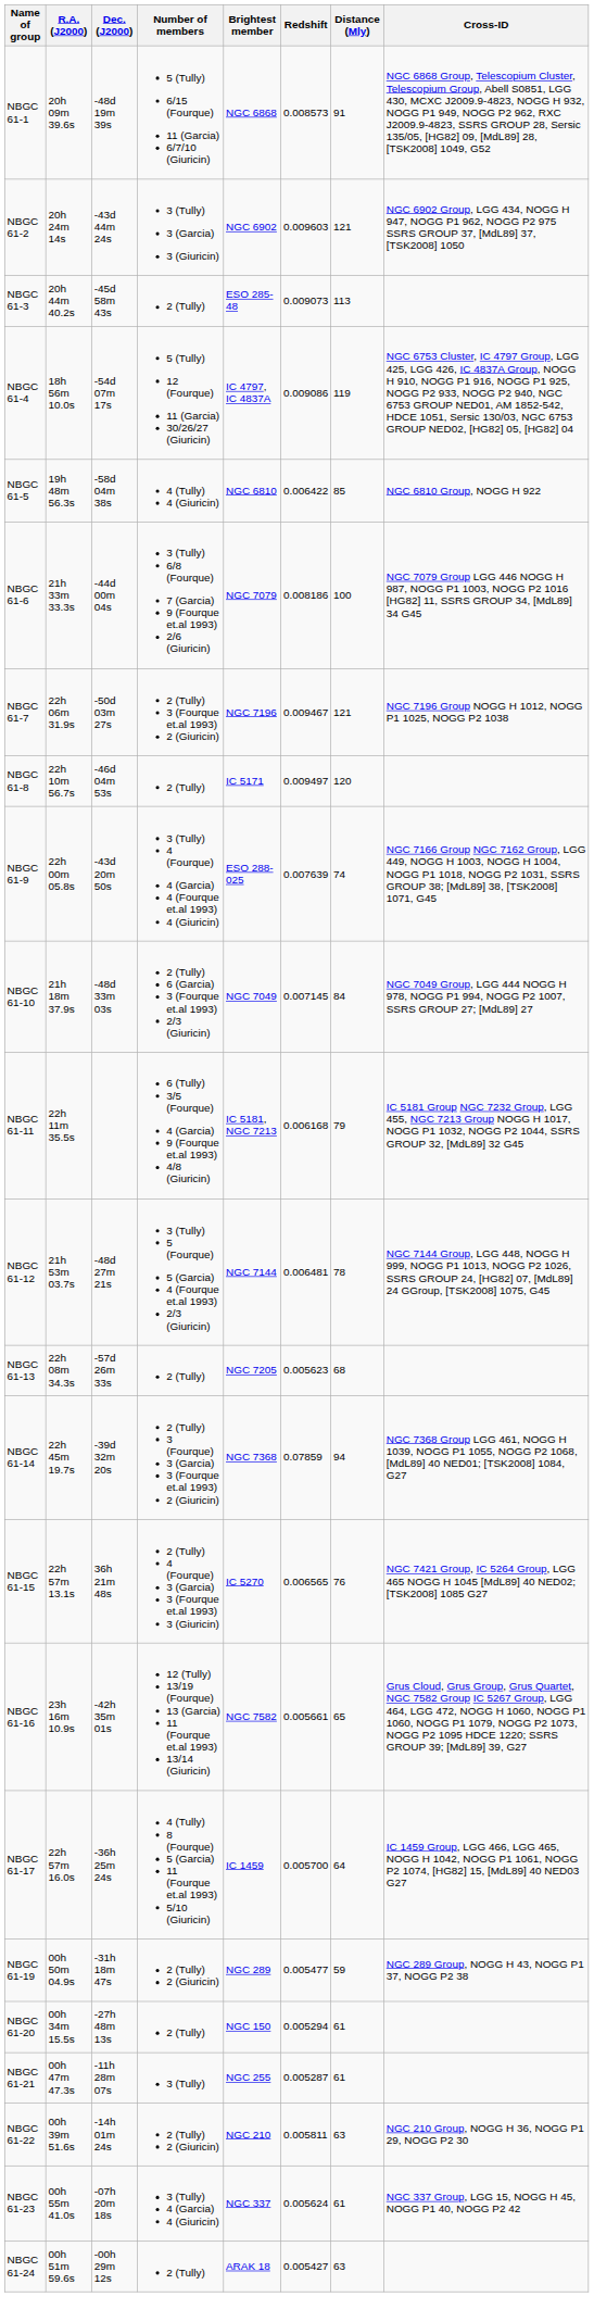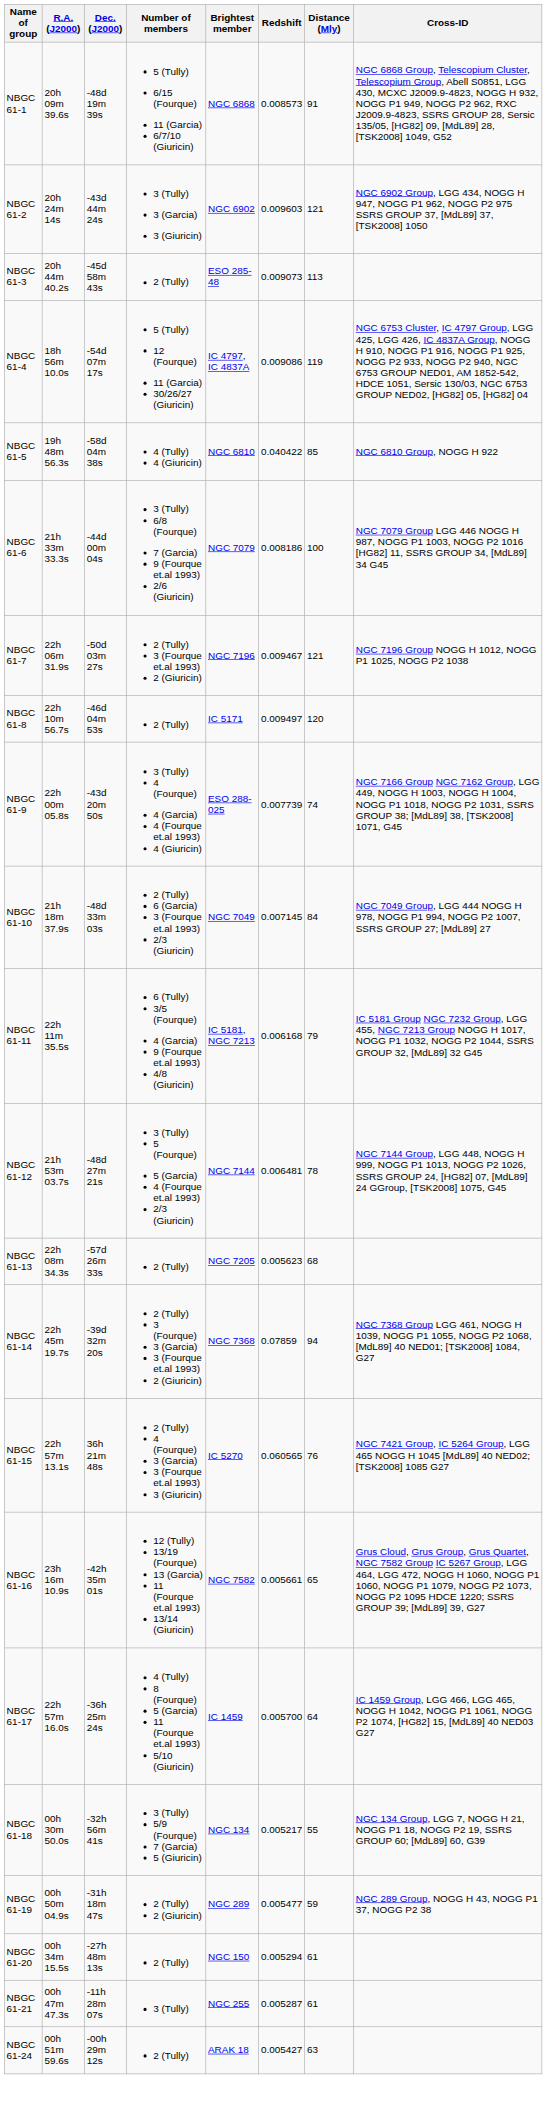NBGC 61-5 | Redshift: 0.006422 -> 0.040422
NBGC 61-9 | Redshift: 0.007639 -> 0.007739
NBGC 61-15 | Redshift: 0.006565 -> 0.060565
+ row: NBGC 61-18 | 00h 30m 50.0s | -32h 56m 41s | 3 (Tully) 5/9 (Fourque) 7 (Garcia) 5 (Giuricin) | NGC 134 | 0.005217 | 55 | NGC 134 Group, LGG 7, NOGG H 21, NOGG P1 18, NOGG P2 19, SSRS GROUP 60; [MdL89] 60, G39
- row: NBGC 61-22 | 00h 39m 51.6s | -14h 01m 24s | 2 (Tully) 2 (Giuricin) | NGC 210 | 0.005811 | 63 | NGC 210 Group, NOGG H 36, NOGG P1 29, NOGG P2 30
- row: NBGC 61-23 | 00h 55m 41.0s | -07h 20m 18s | 3 (Tully) 4 (Garcia) 4 (Giuricin) | NGC 337 | 0.005624 | 61 | NGC 337 Group, LGG 15, NOGG H 45, NOGG P1 40, NOGG P2 42
